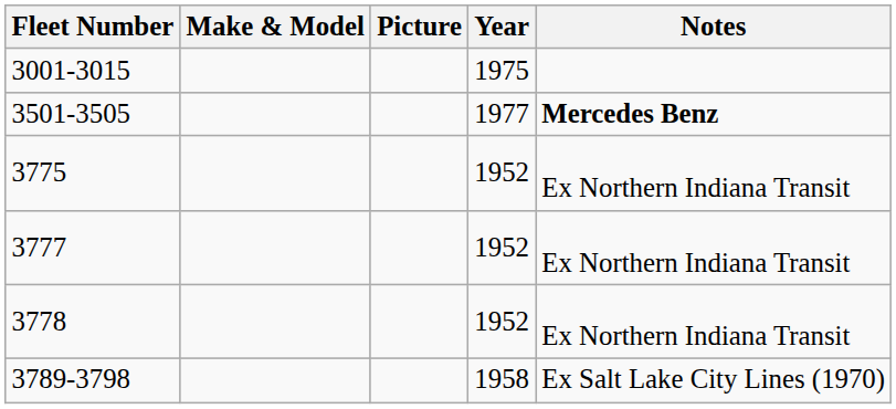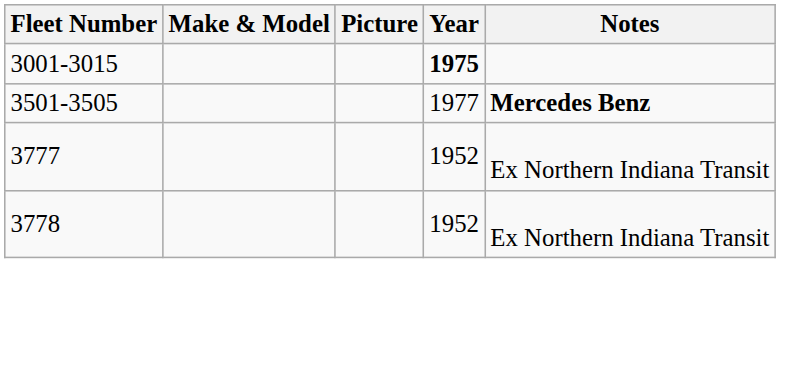3001-3015 | Year: normal -> bold
- row: 3775 | 1952 | Ex Northern Indiana Transit
- row: 3789-3798 | 1958 | Ex Salt Lake City Lines (1970)
